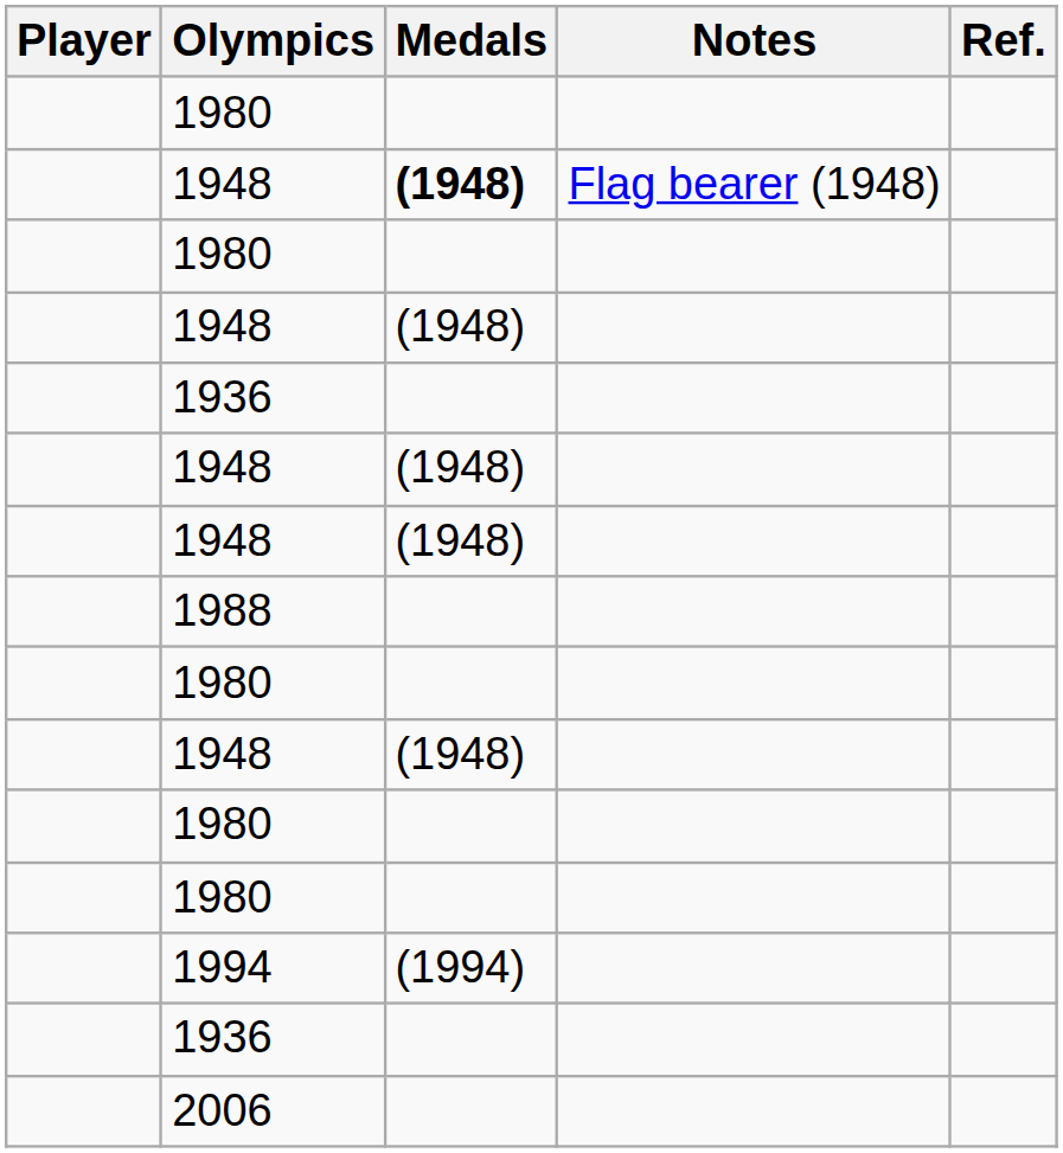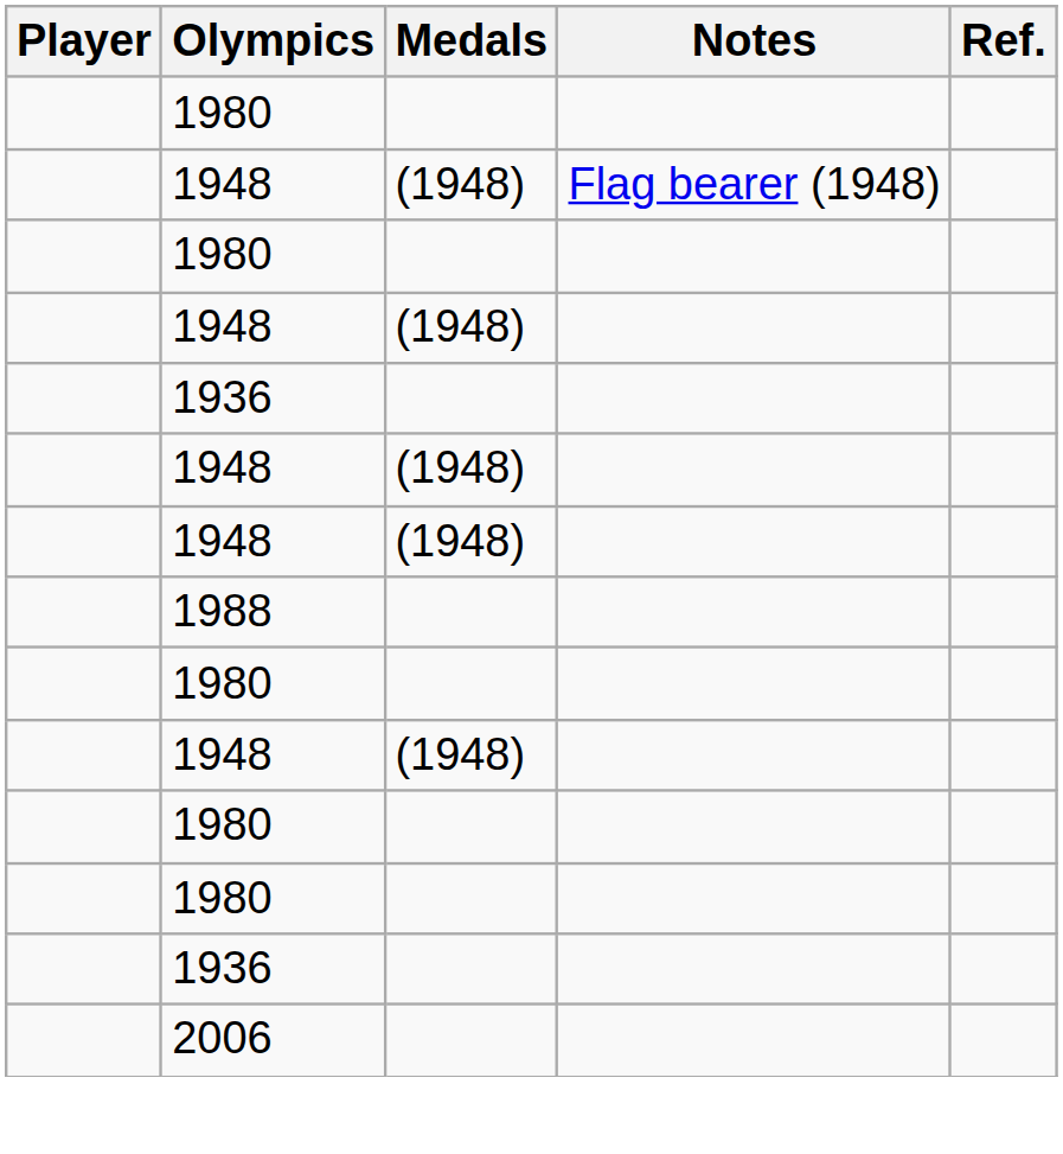1948 / Flag bearer (1948) | Medals: bold -> normal
- row: 1994 | (1994)
